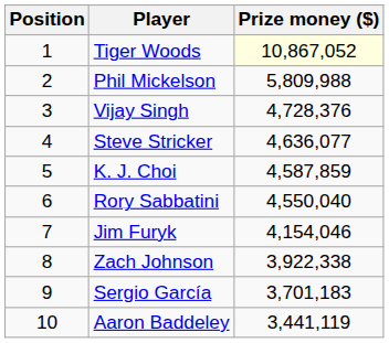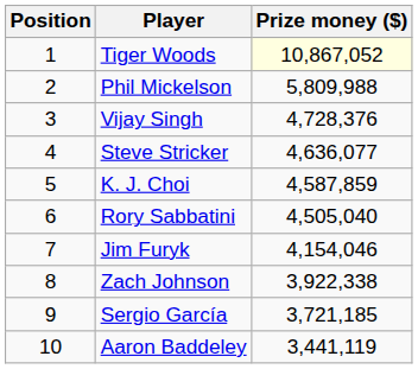Rory Sabbatini | Prize money ($): 4,550,040 -> 4,505,040
Sergio García | Prize money ($): 3,701,183 -> 3,721,185
